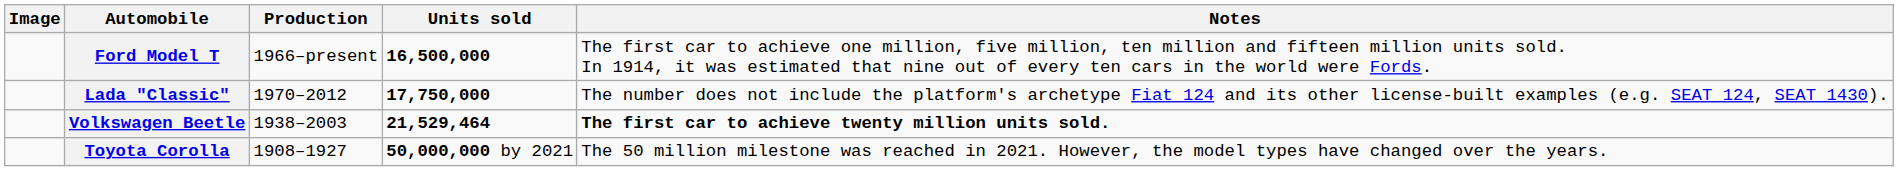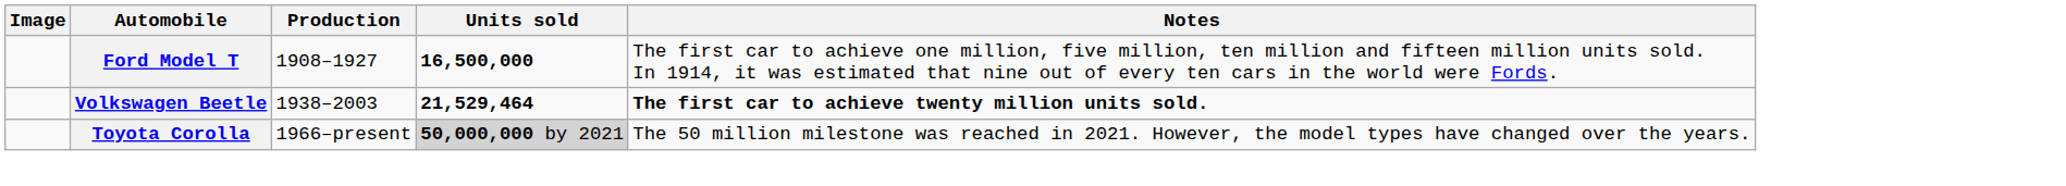Ford Model T | Production: 1966–present -> 1908–1927
- row: Lada "Classic" | 1970–2012 | 17,750,000 | The number does not include the platform's archetype Fiat 124 and its other license-built examples (e.g. SEAT 124, SEAT 1430).
Toyota Corolla | Production: 1908–1927 -> 1966–present
Toyota Corolla | Units sold: no background -> lightgrey background
